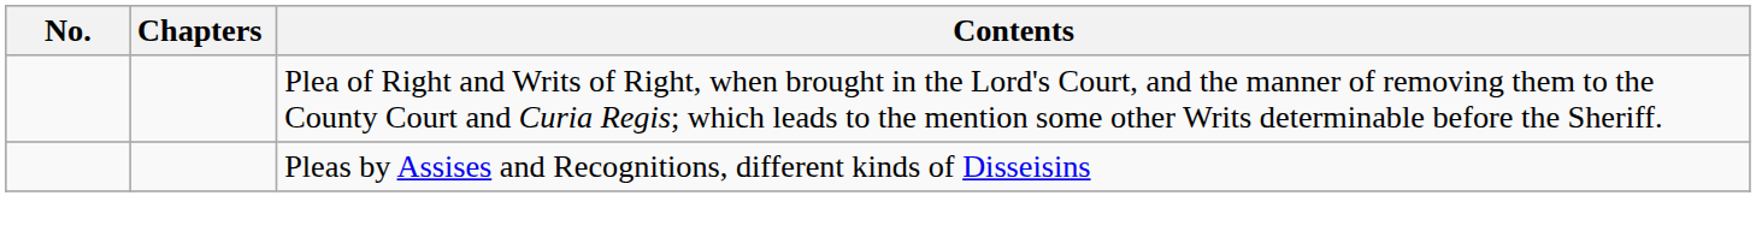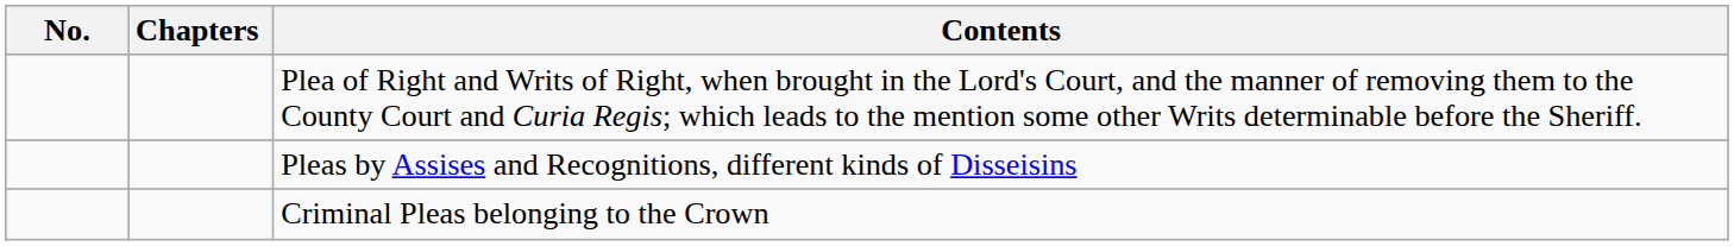+ row: Criminal Pleas belonging to the Crown
